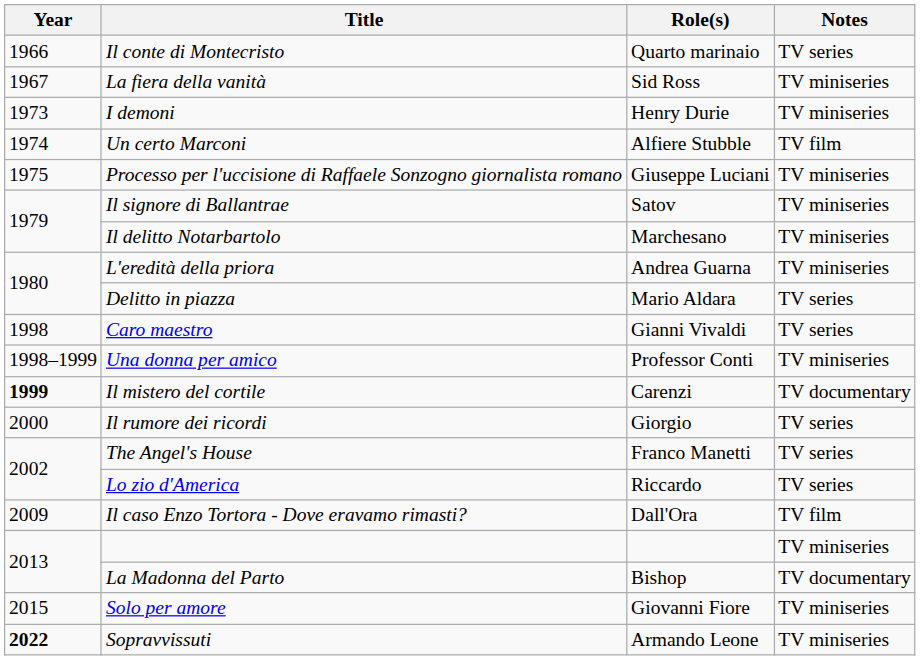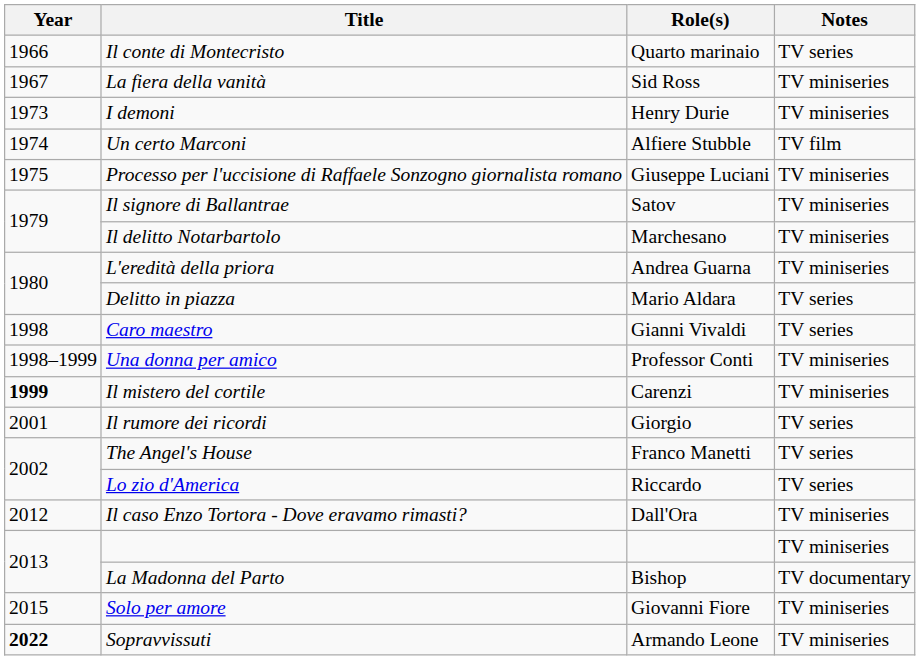Il mistero del cortile | Notes: TV documentary -> TV miniseries
Il rumore dei ricordi | Year: 2000 -> 2001
Il caso Enzo Tortora - Dove eravamo rimasti? | Year: 2009 -> 2012
Il caso Enzo Tortora - Dove eravamo rimasti? | Notes: TV film -> TV miniseries
